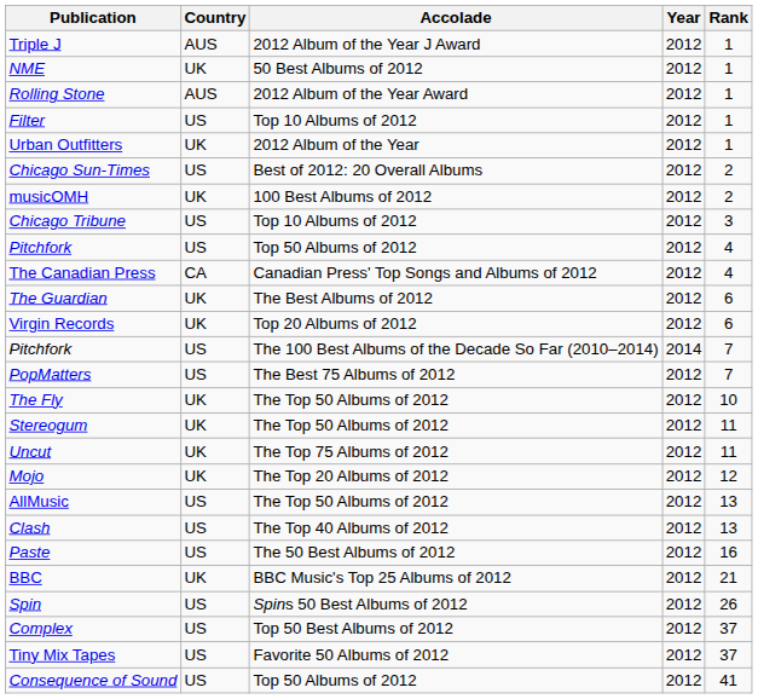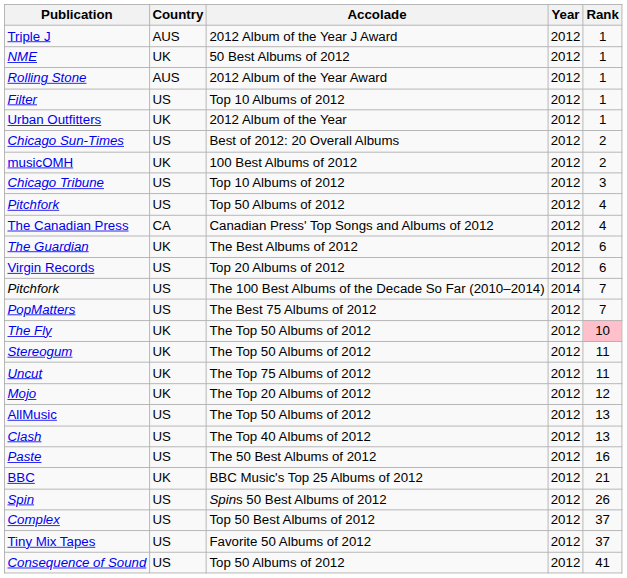Virgin Records | Country: UK -> US
The Fly | Rank: no background -> pink background
